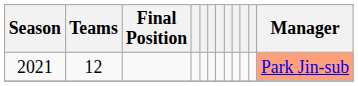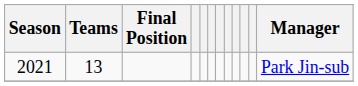2021 | Teams: 12 -> 13
2021 | Manager: lightsalmon background -> no background
